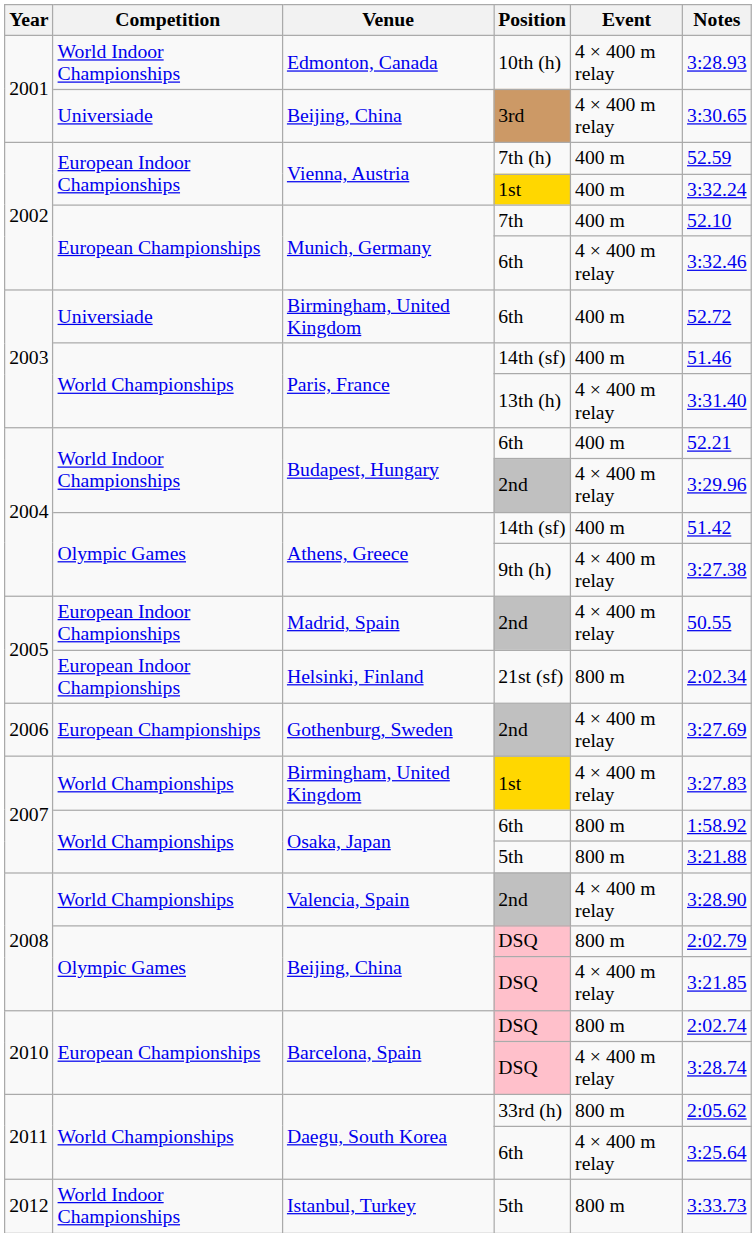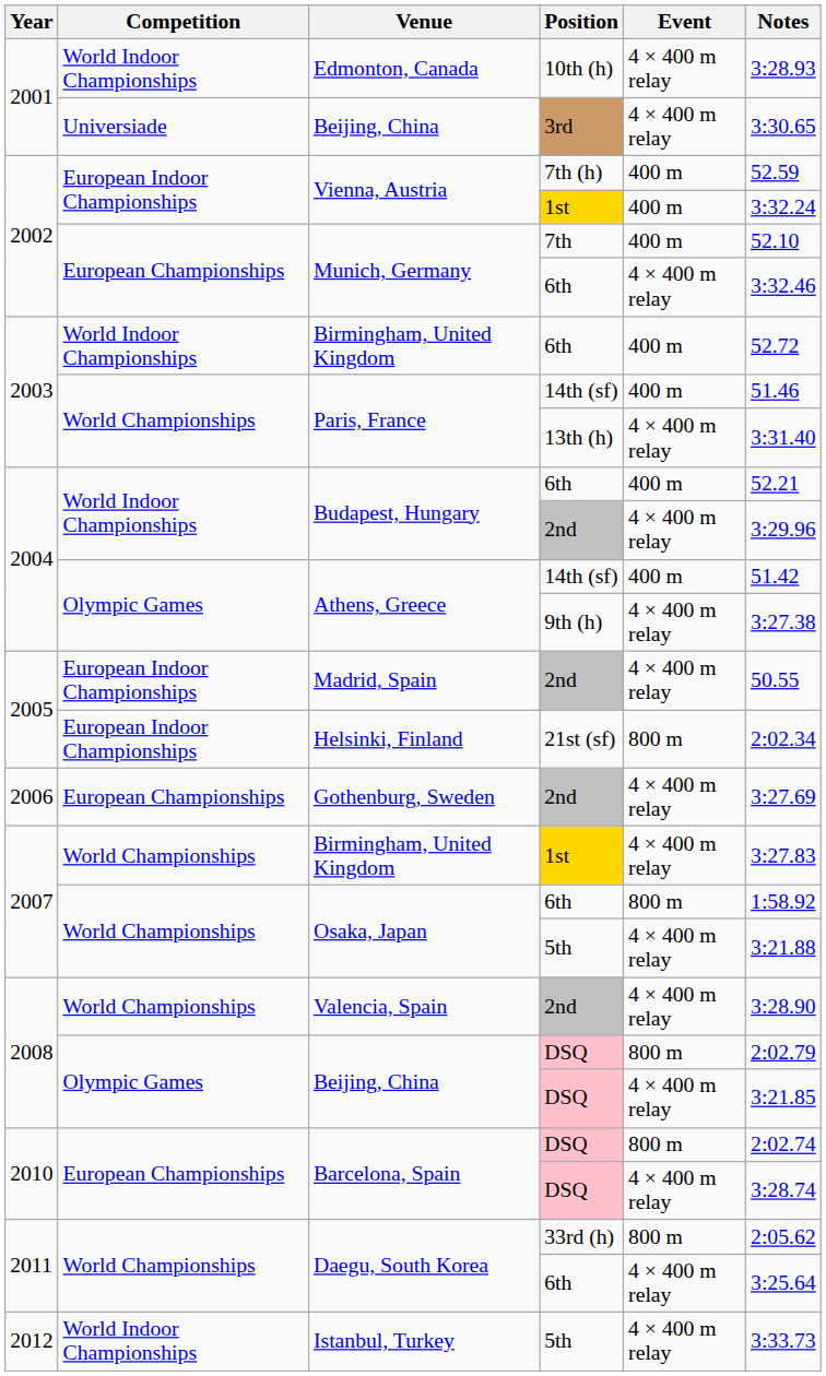Birmingham, United Kingdom / 6th | Competition: Universiade -> World Indoor Championships
Osaka, Japan / 5th | Event: 800 m -> 4 × 400 m relay
Istanbul, Turkey | Event: 800 m -> 4 × 400 m relay
